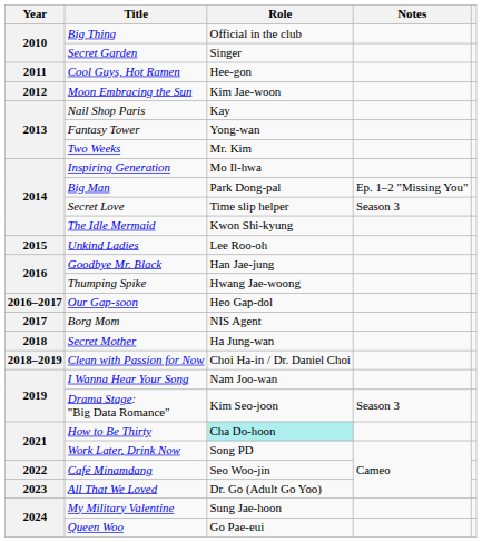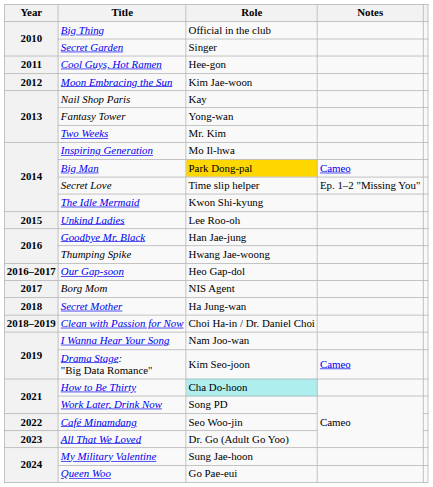Big Man | Role: no background -> gold background
Big Man | Notes: Ep. 1–2 "Missing You" -> Cameo
Secret Love | Notes: Season 3 -> Ep. 1–2 "Missing You"
Drama Stage: "Big Data Romance" | Notes: Season 3 -> Cameo
